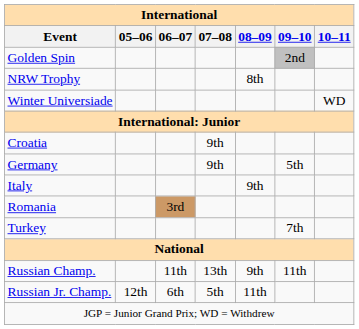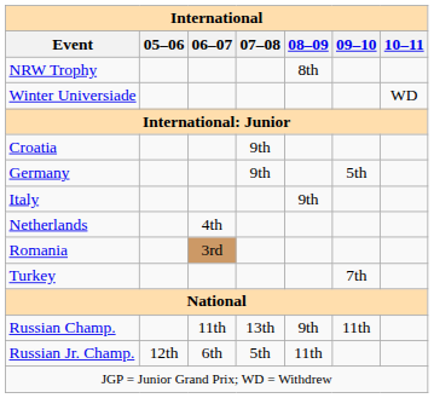- row: Golden Spin | 2nd
+ row: Netherlands | 4th
